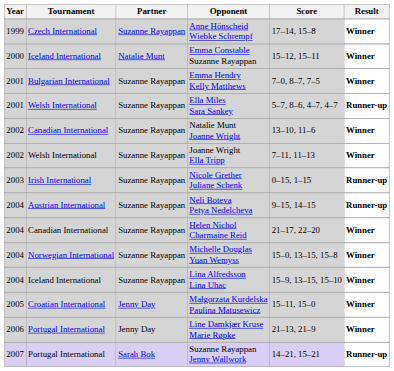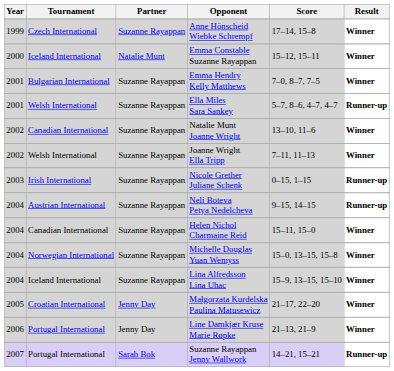Helen Nichol Charmaine Reid | Score: 21–17, 22–20 -> 15–11, 15–0
Małgorzata Kurdelska Paulina Matusewicz | Score: 15–11, 15–0 -> 21–17, 22–20
